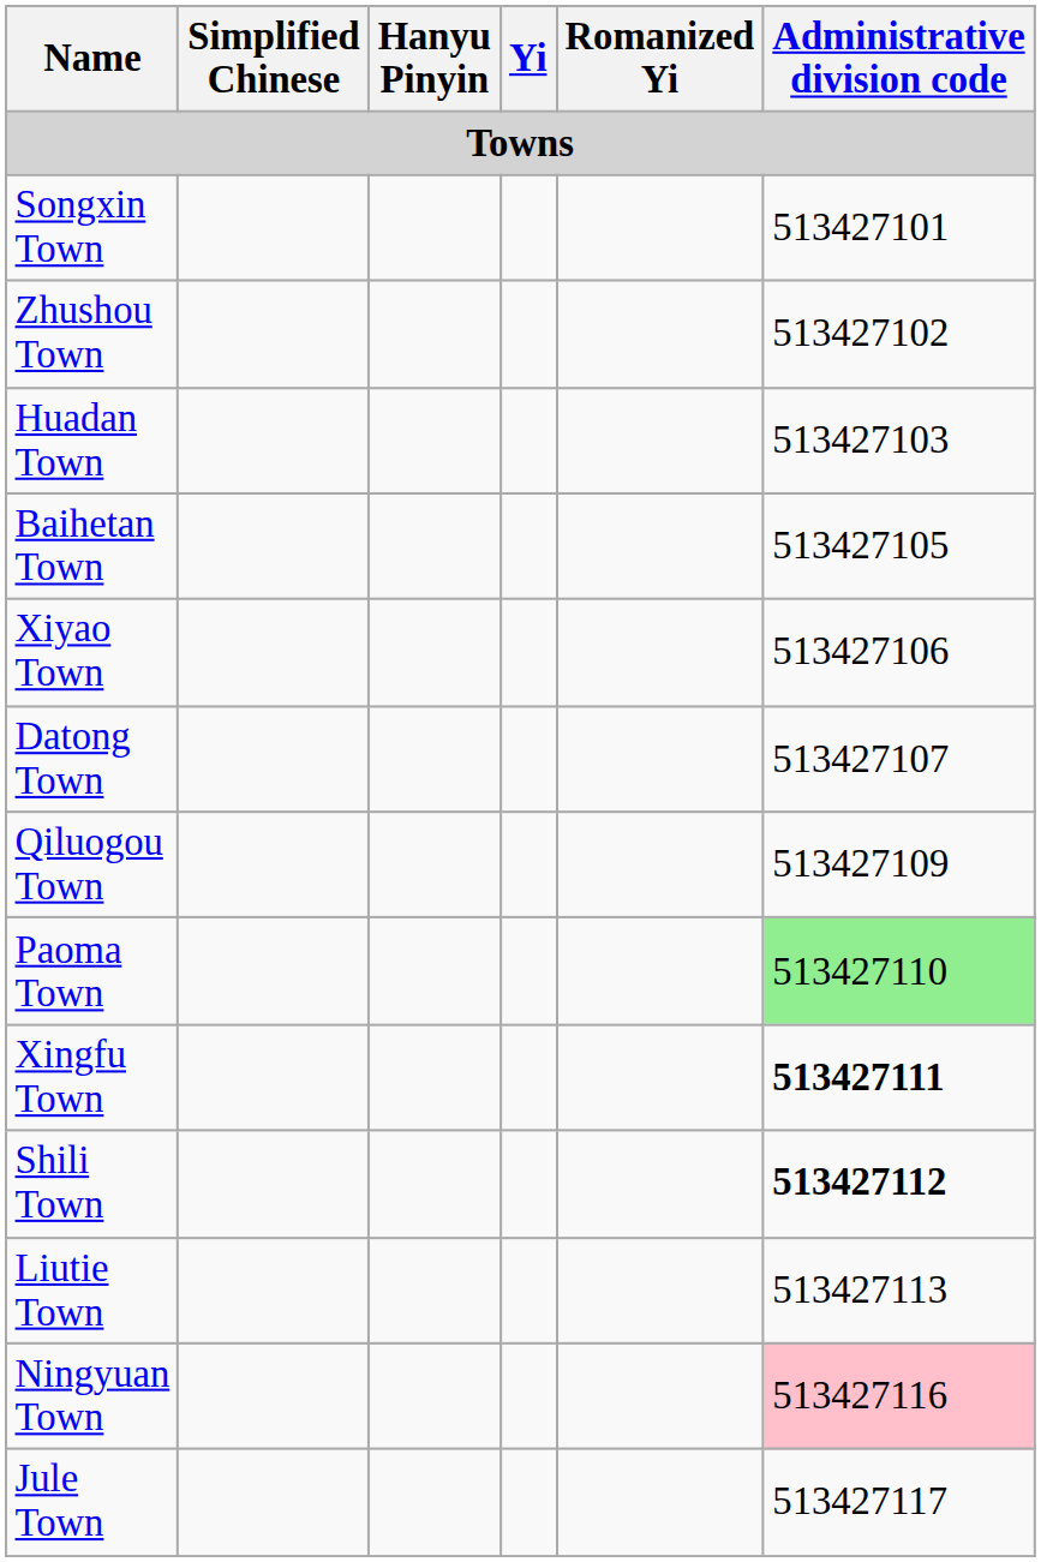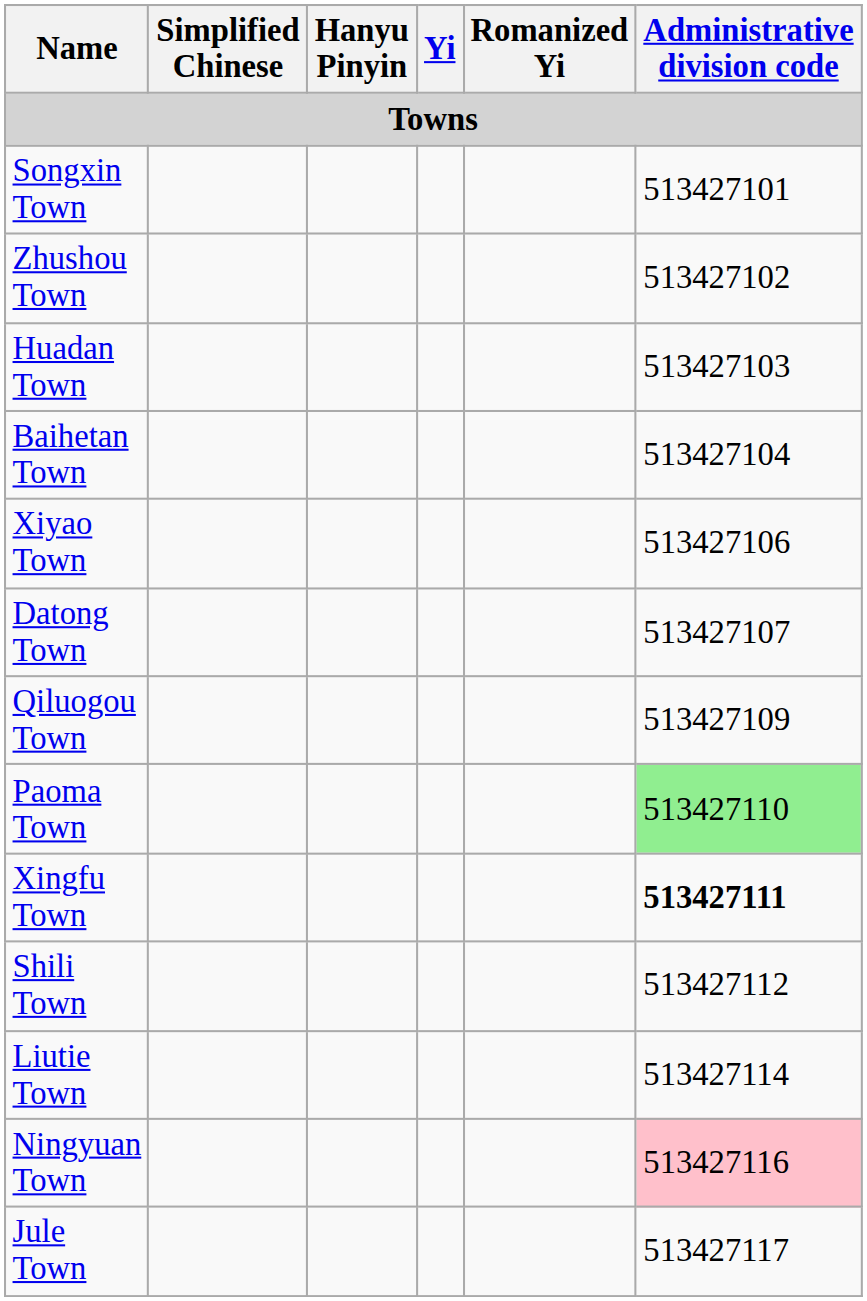Baihetan Town | Administrative division code: 513427105 -> 513427104
Shili Town | Administrative division code: bold -> normal
Liutie Town | Administrative division code: 513427113 -> 513427114
